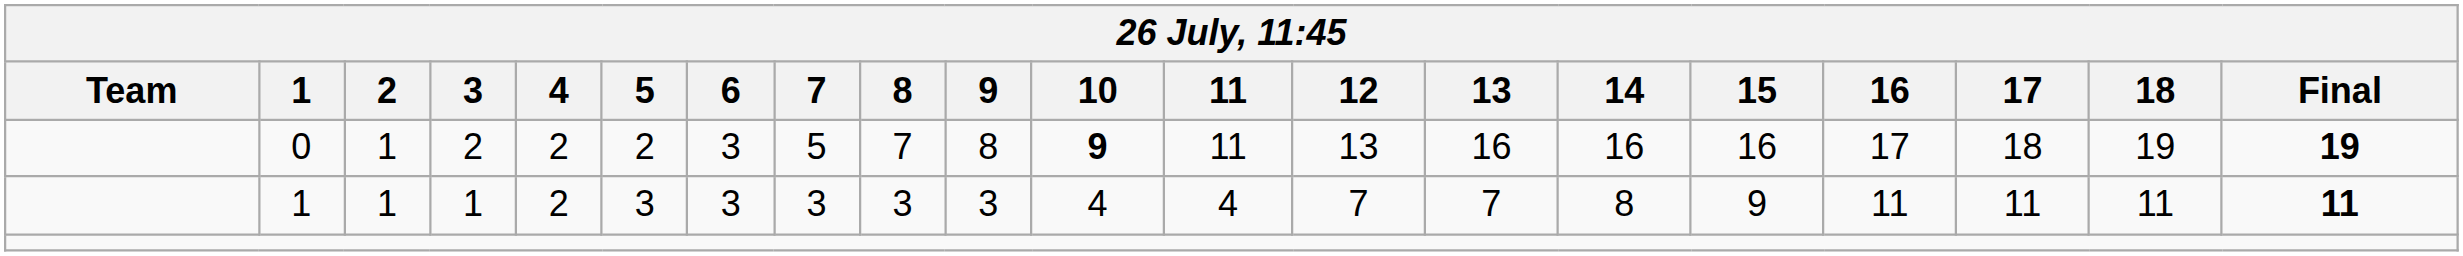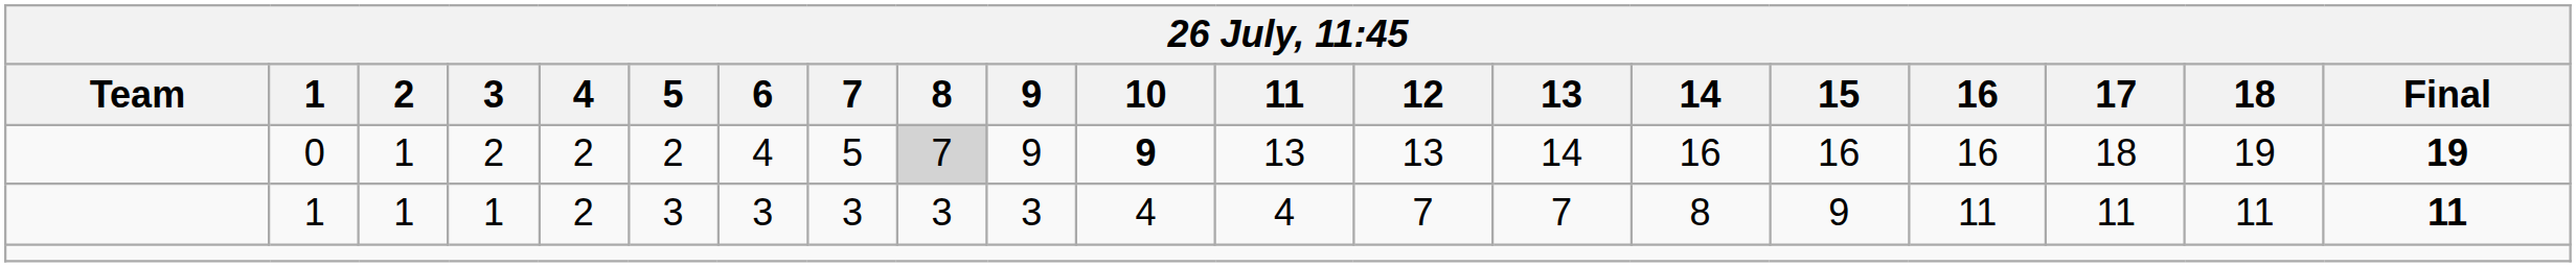0 | 6: 3 -> 4
0 | 8: no background -> lightgrey background
0 | 9: 8 -> 9
0 | 11: 11 -> 13
0 | 13: 16 -> 14
0 | 16: 17 -> 16
